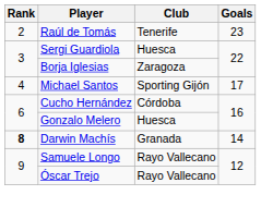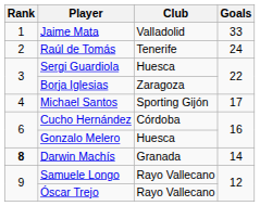+ row: 1 | Jaime Mata | Valladolid | 33
Raúl de Tomás | Goals: 23 -> 24
